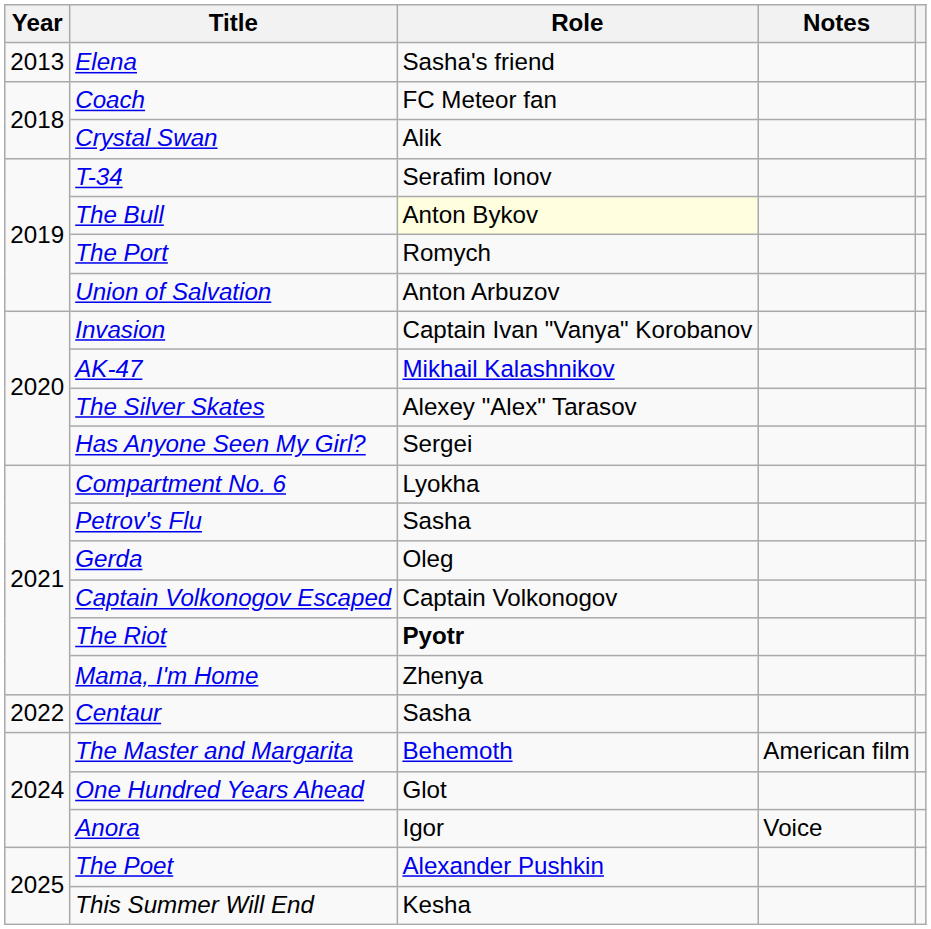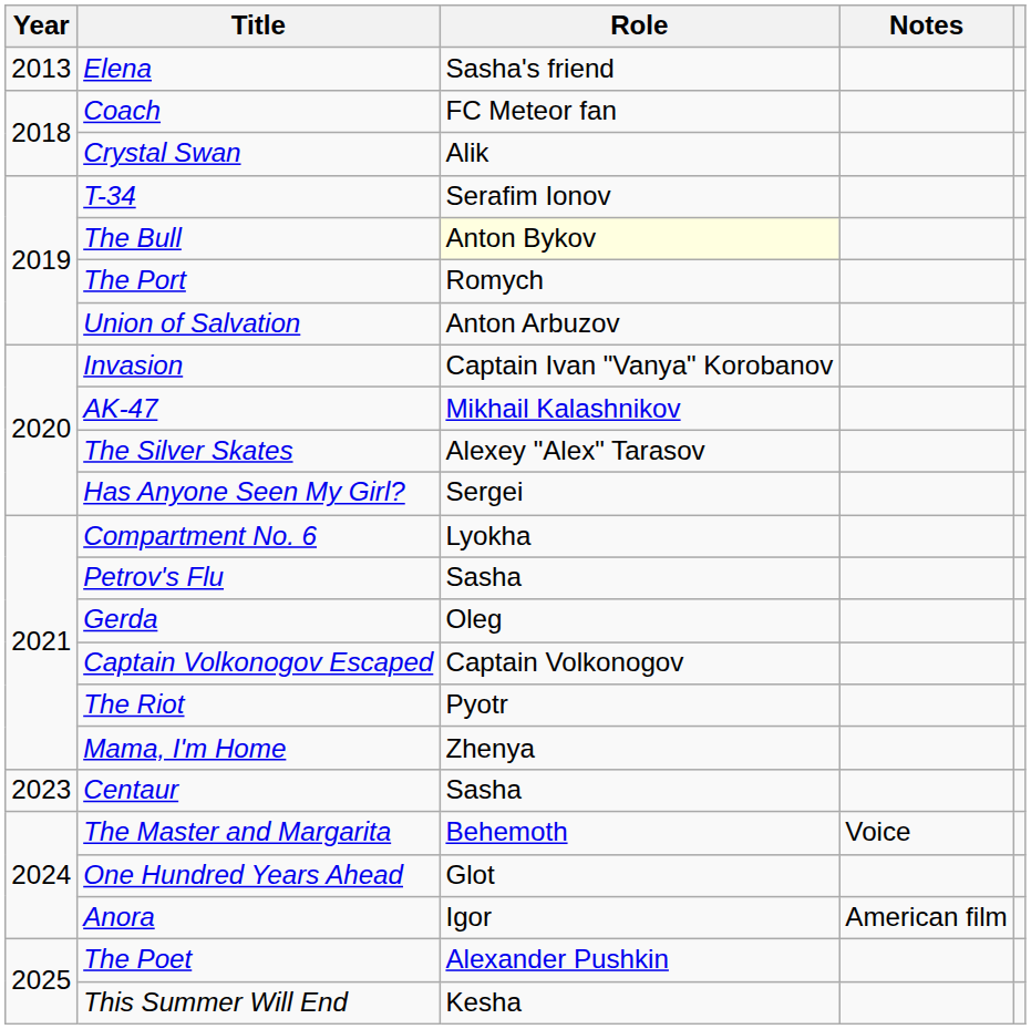The Riot | Role: bold -> normal
Centaur | Year: 2022 -> 2023
The Master and Margarita | Notes: American film -> Voice
Anora | Notes: Voice -> American film
